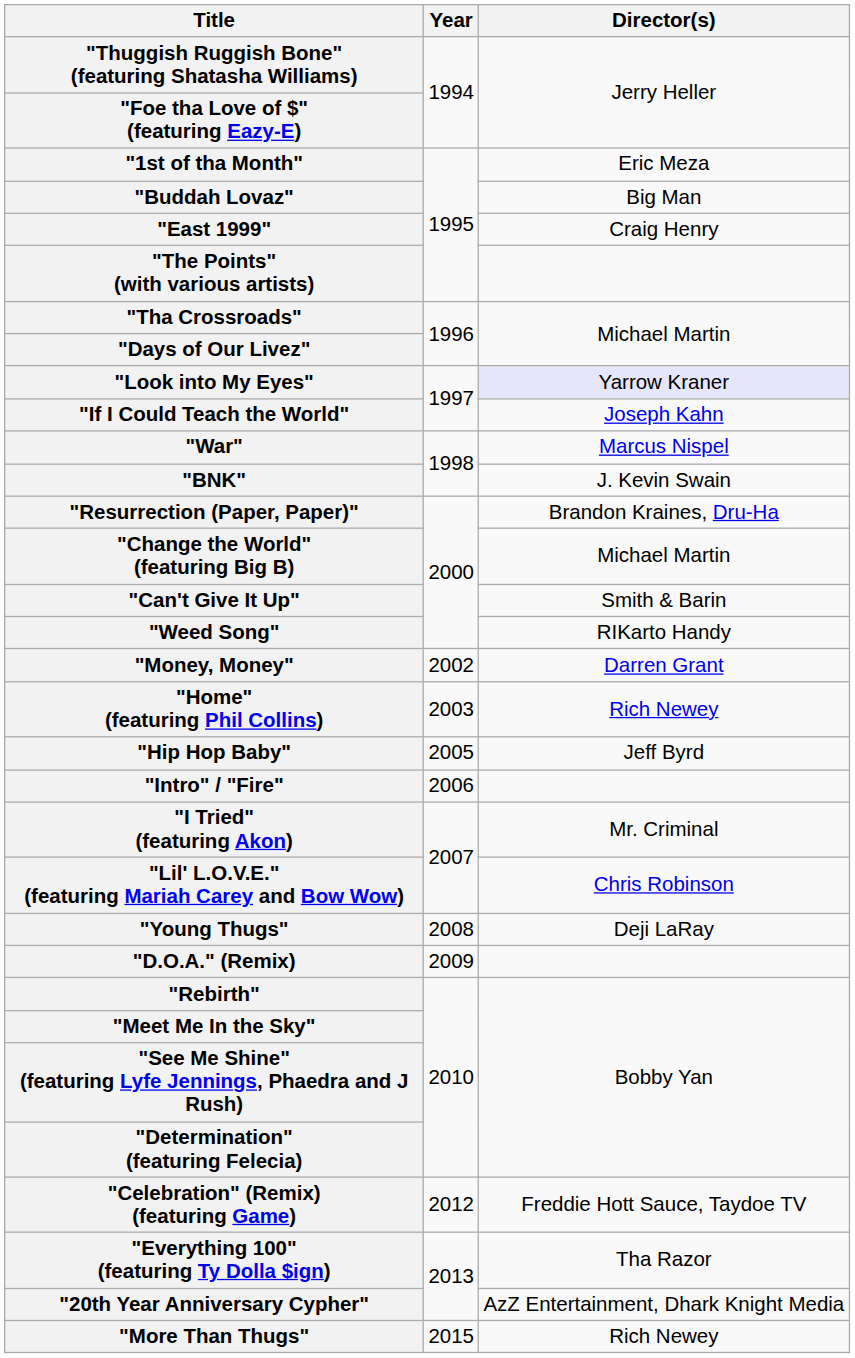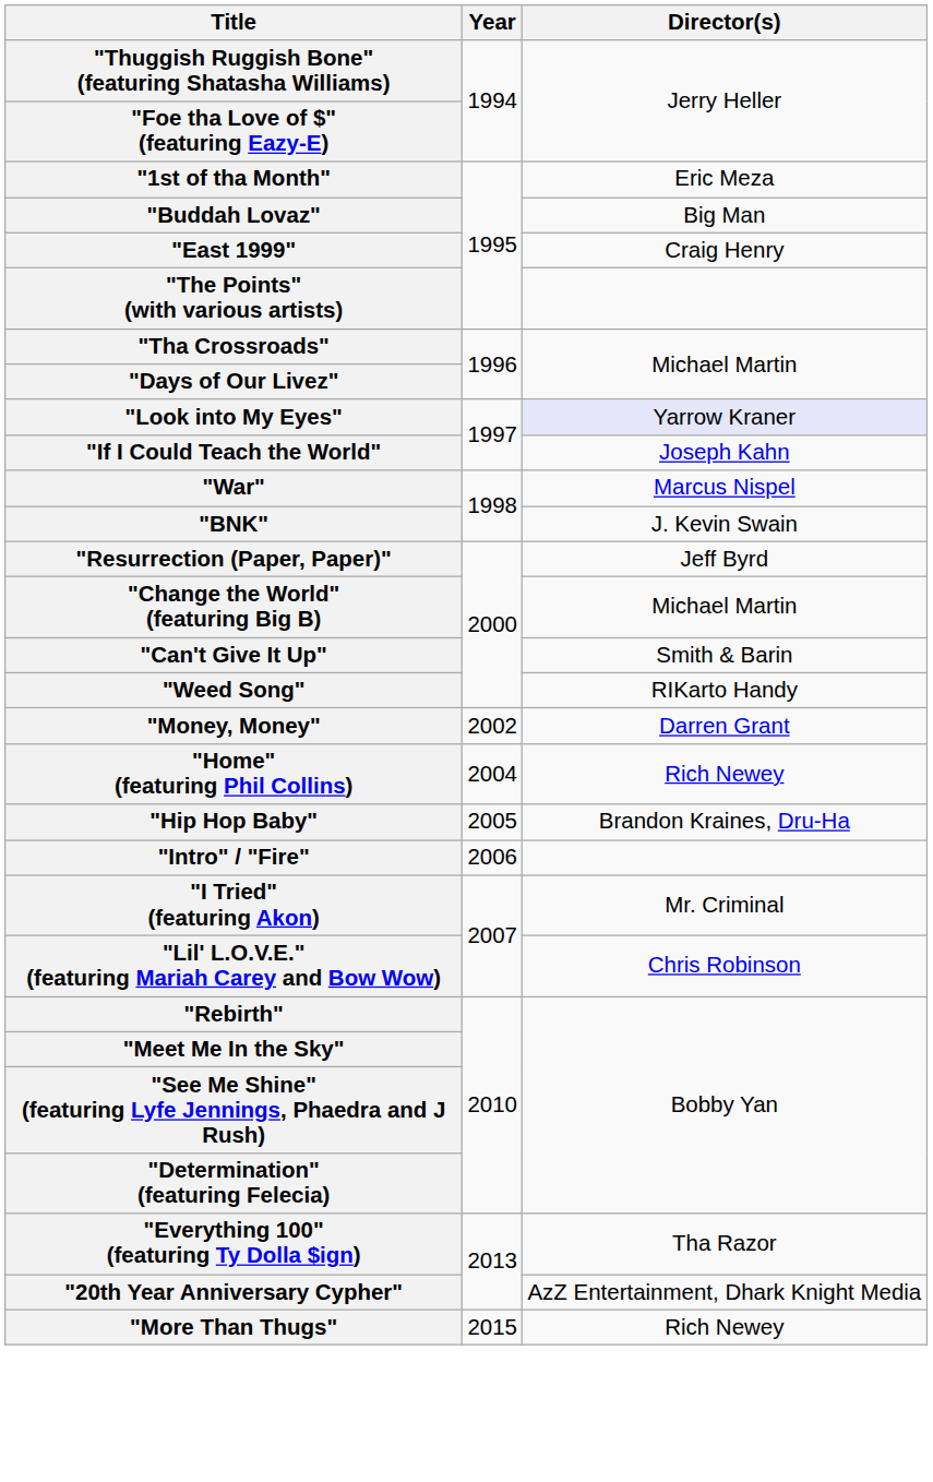"Resurrection (Paper, Paper)" | Director(s): Brandon Kraines, Dru-Ha -> Jeff Byrd
"Home" (featuring Phil Collins) | Year: 2003 -> 2004
"Hip Hop Baby" | Director(s): Jeff Byrd -> Brandon Kraines, Dru-Ha
- row: "Young Thugs" | 2008 | Deji LaRay
- row: "D.O.A." (Remix) | 2009
- row: "Celebration" (Remix) (featuring Game) | 2012 | Freddie Hott Sauce, Taydoe TV
